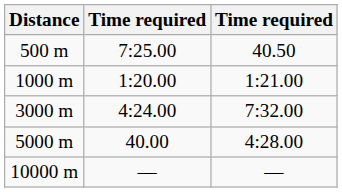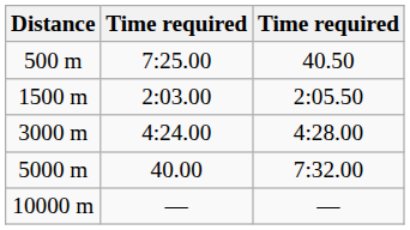- row: 1000 m | 1:20.00 | 1:21.00
+ row: 1500 m | 2:03.00 | 2:05.50
3000 m | column 3: 7:32.00 -> 4:28.00
5000 m | column 3: 4:28.00 -> 7:32.00
